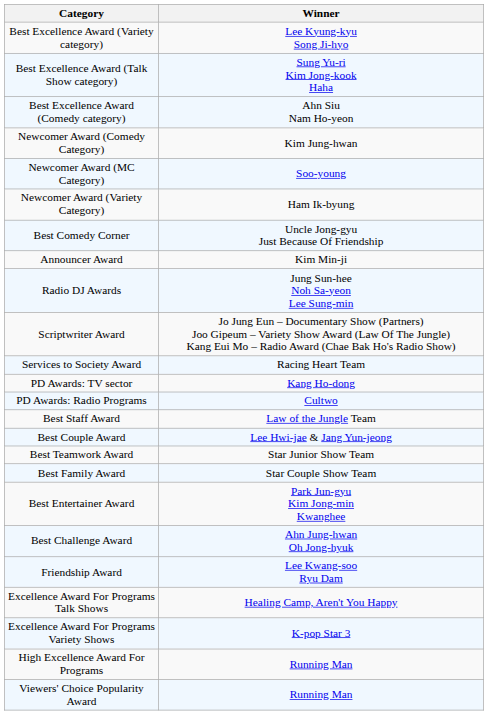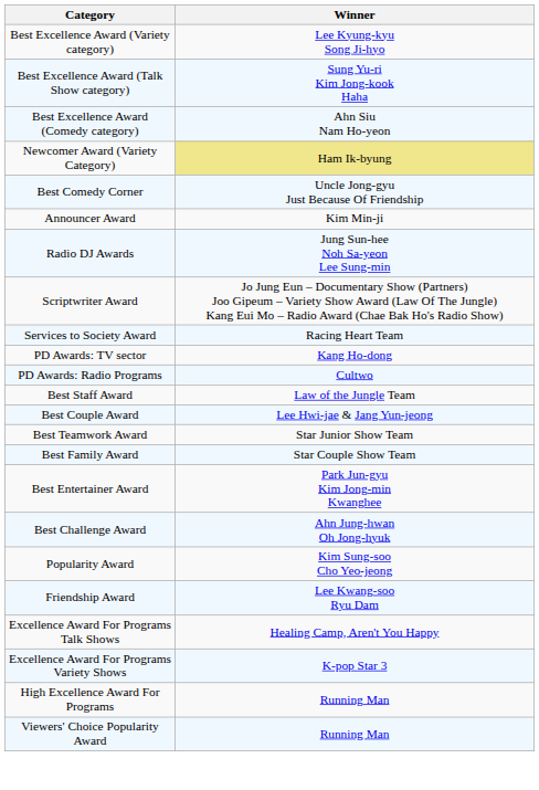- row: Newcomer Award (Comedy Category) | Kim Jung-hwan
- row: Newcomer Award (MC Category) | Soo-young
Newcomer Award (Variety Category) | Winner: no background -> khaki background
+ row: Popularity Award | Kim Sung-soo Cho Yeo-jeong
